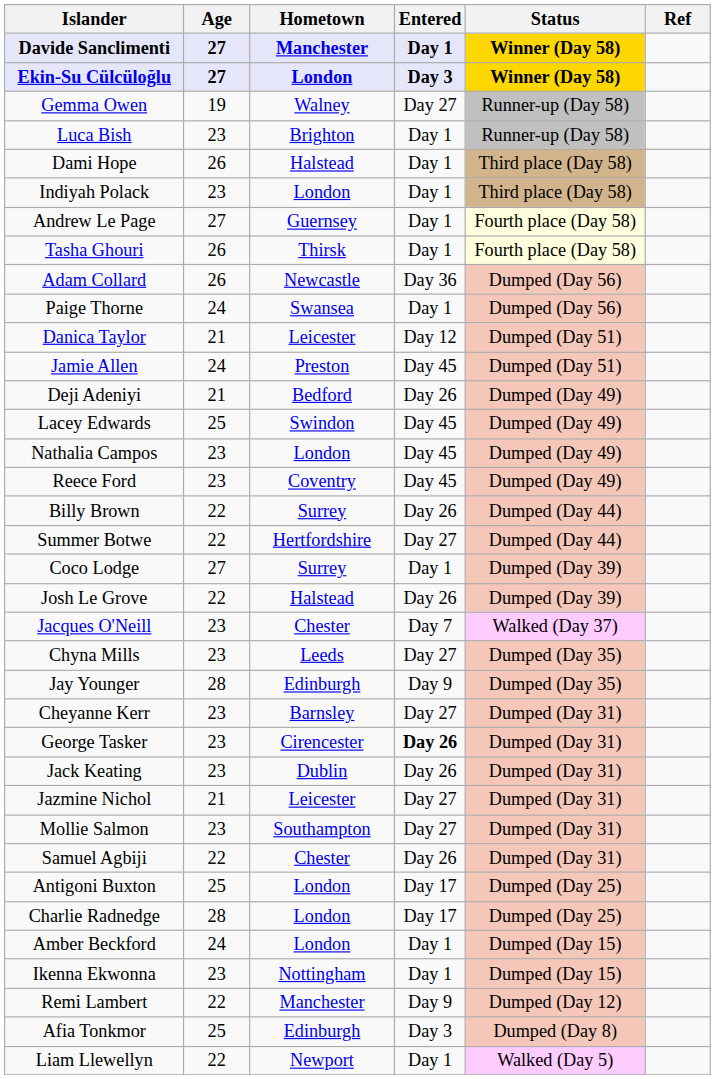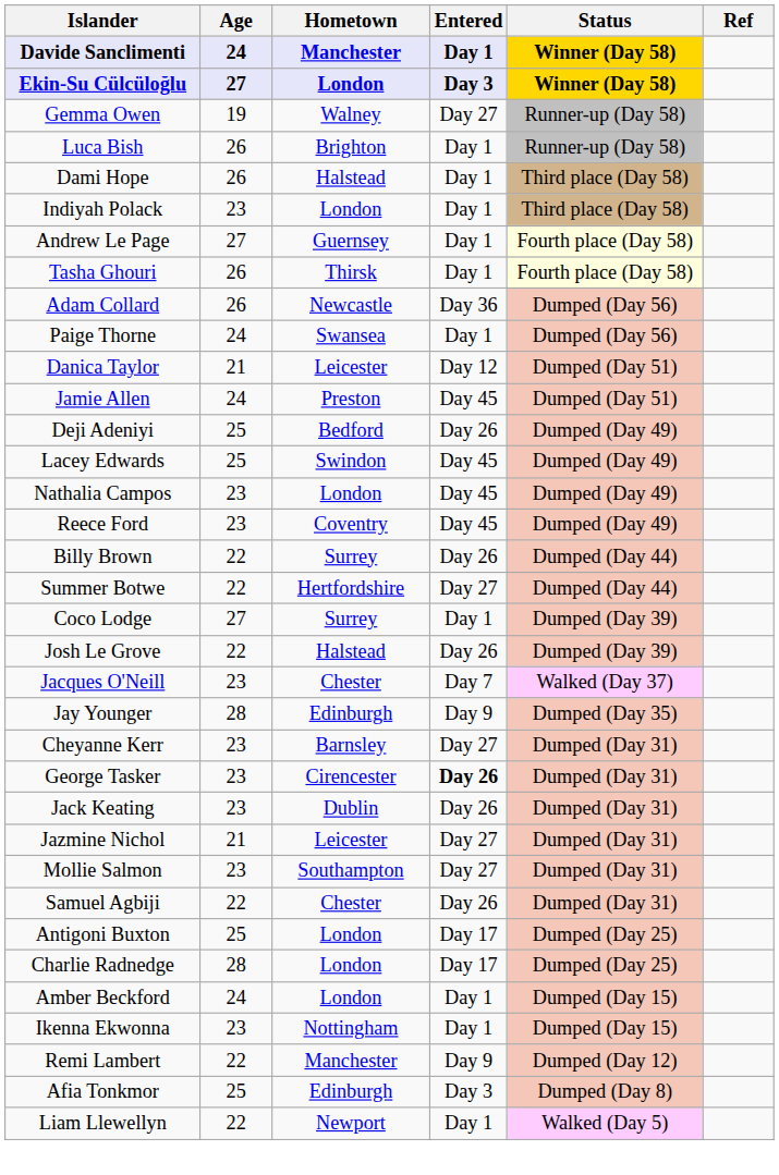Davide Sanclimenti | Age: 27 -> 24
Luca Bish | Age: 23 -> 26
Deji Adeniyi | Age: 21 -> 25
- row: Chyna Mills | 23 | Leeds | Day 27 | Dumped (Day 35)
